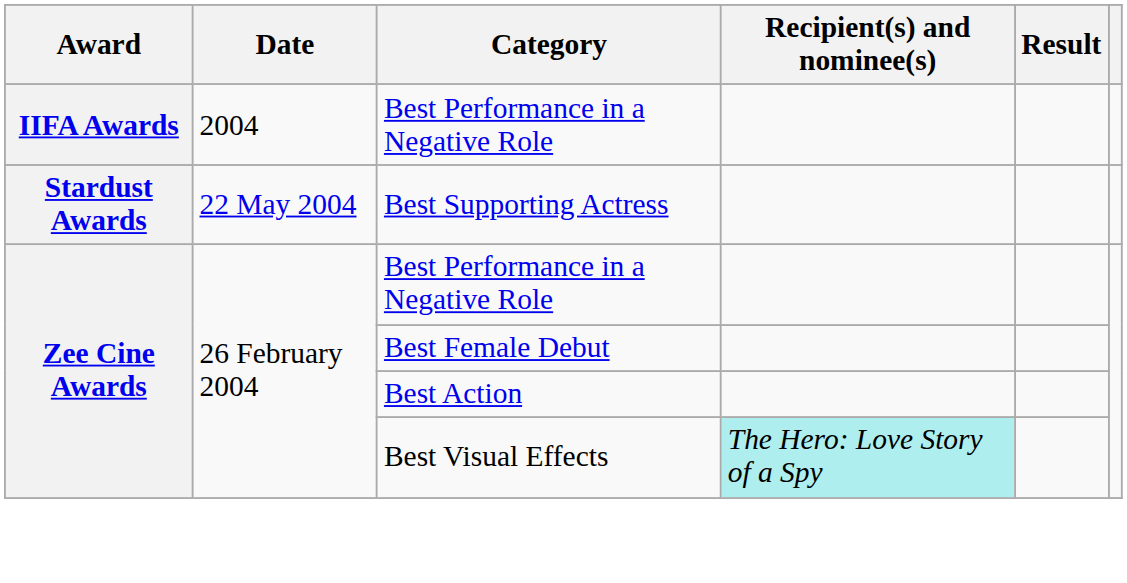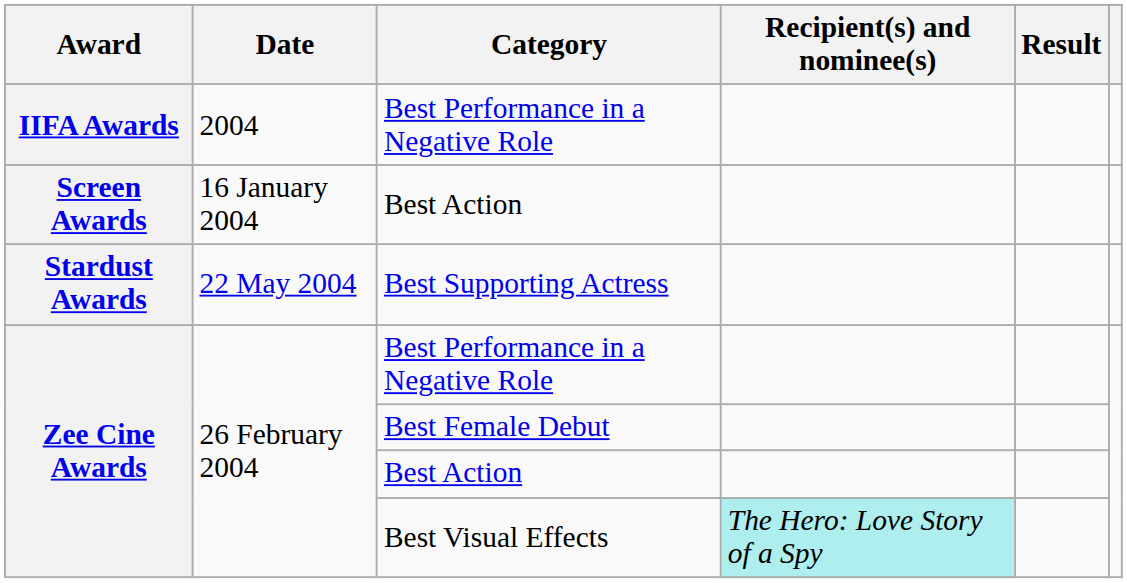+ row: Screen Awards | 16 January 2004 | Best Action
